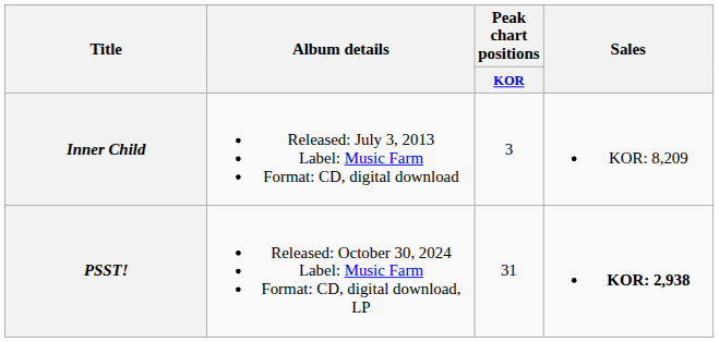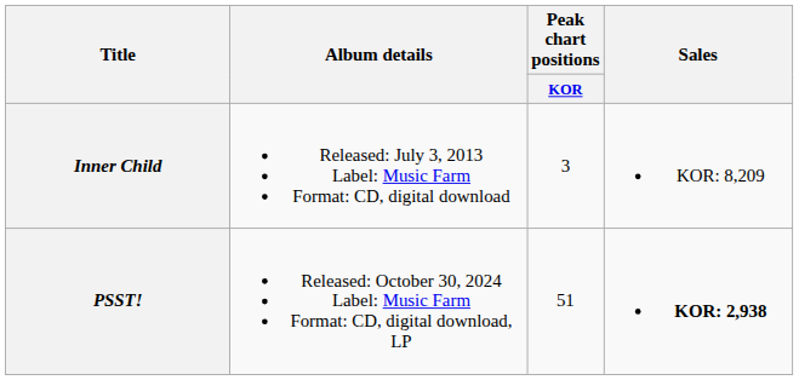PSST! | Peak chart positions / KOR: 31 -> 51
